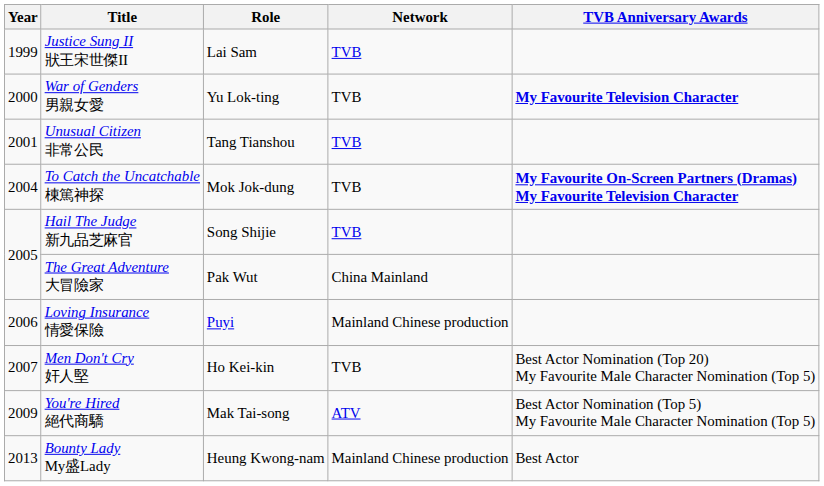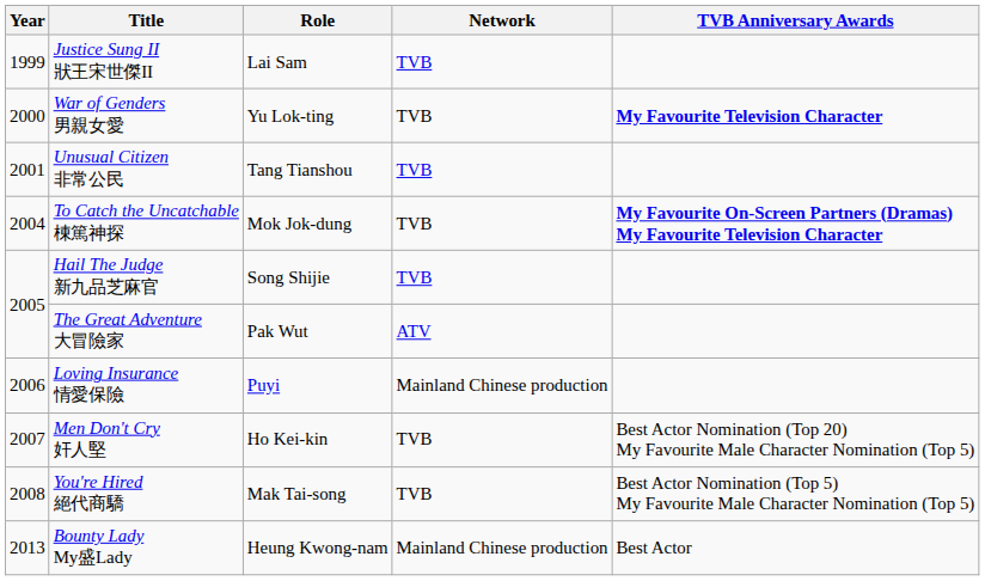The Great Adventure 大冒險家 | Network: China Mainland -> ATV
You're Hired 絕代商驕 | Year: 2009 -> 2008
You're Hired 絕代商驕 | Network: ATV -> TVB
